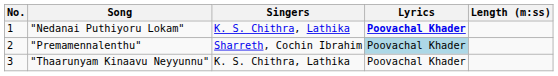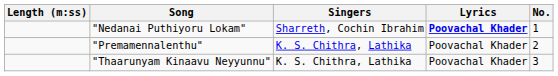columns swapped: No. <-> Length (m:ss)
"Nedanai Puthiyoru Lokam" | Singers: K. S. Chithra, Lathika -> Sharreth, Cochin Ibrahim
"Premamennalenthu" | Singers: Sharreth, Cochin Ibrahim -> K. S. Chithra, Lathika
"Premamennalenthu" | Lyrics: lightblue background -> no background
